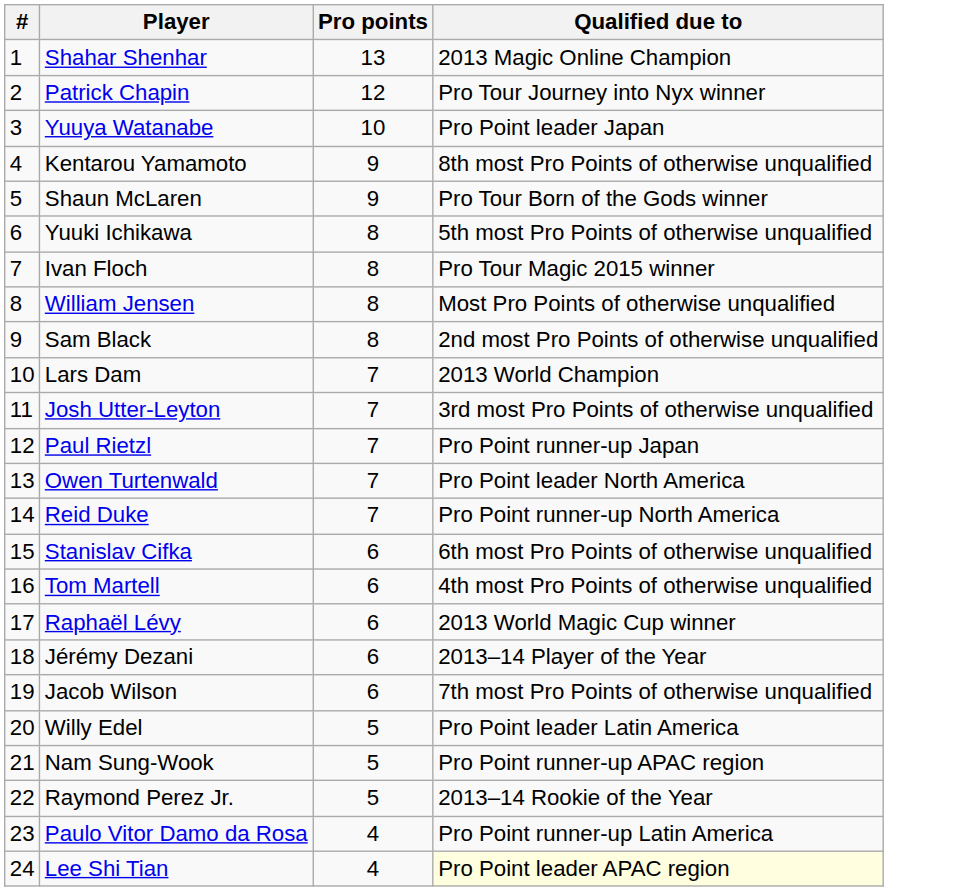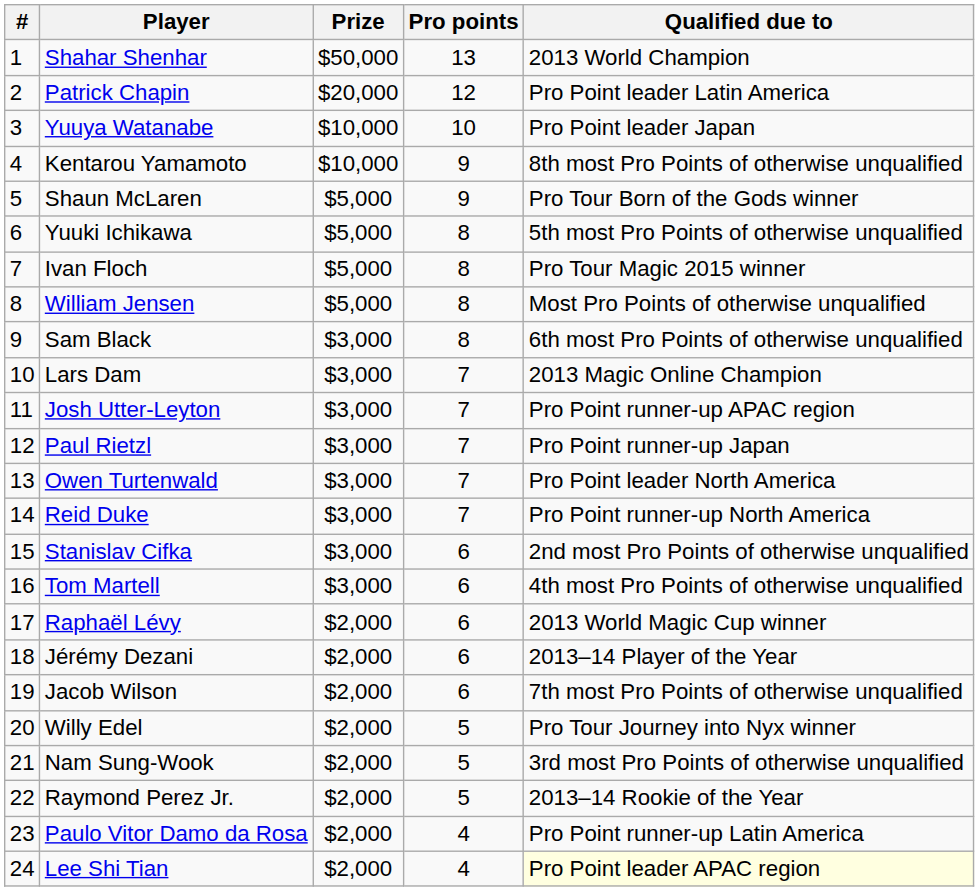+ column: Prize | $50,000 | $20,000 | $10,000 | $10,000 | $5,000 | $5,000 | $5,000 | $5,000 | $3,000 | $3,000 | $3,000 | $3,000 | $3,000 | $3,000 | $3,000 | $3,000 | $2,000 | $2,000 | $2,000 | $2,000 | $2,000 | $2,000 | $2,000 | $2,000
Shahar Shenhar | Qualified due to: 2013 Magic Online Champion -> 2013 World Champion
Patrick Chapin | Qualified due to: Pro Tour Journey into Nyx winner -> Pro Point leader Latin America
Sam Black | Qualified due to: 2nd most Pro Points of otherwise unqualified -> 6th most Pro Points of otherwise unqualified
Lars Dam | Qualified due to: 2013 World Champion -> 2013 Magic Online Champion
Josh Utter-Leyton | Qualified due to: 3rd most Pro Points of otherwise unqualified -> Pro Point runner-up APAC region
Stanislav Cifka | Qualified due to: 6th most Pro Points of otherwise unqualified -> 2nd most Pro Points of otherwise unqualified
Willy Edel | Qualified due to: Pro Point leader Latin America -> Pro Tour Journey into Nyx winner
Nam Sung-Wook | Qualified due to: Pro Point runner-up APAC region -> 3rd most Pro Points of otherwise unqualified
